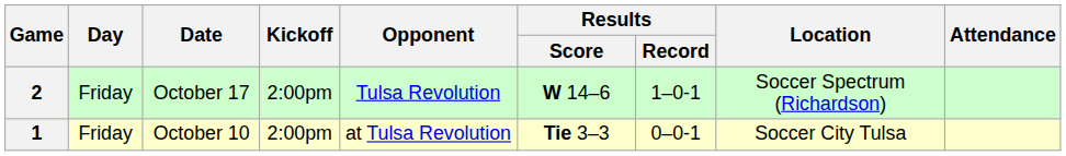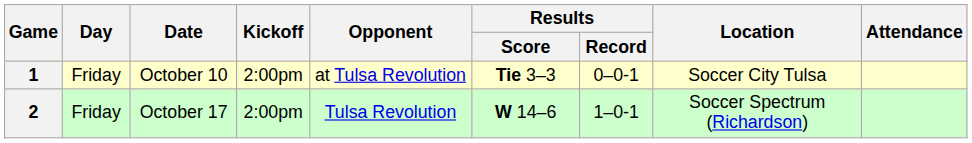rows swapped: 1 <-> 2
